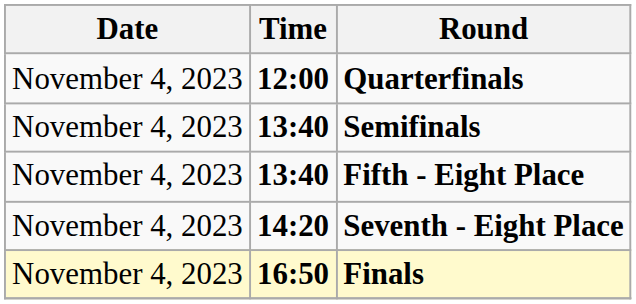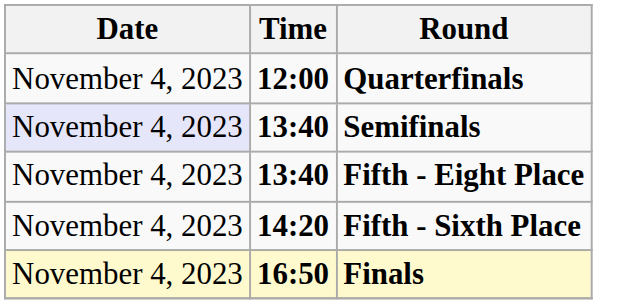Semifinals | Date: no background -> lavender background
- row: November 4, 2023 | 14:20 | Seventh - Eight Place
+ row: November 4, 2023 | 14:20 | Fifth - Sixth Place
